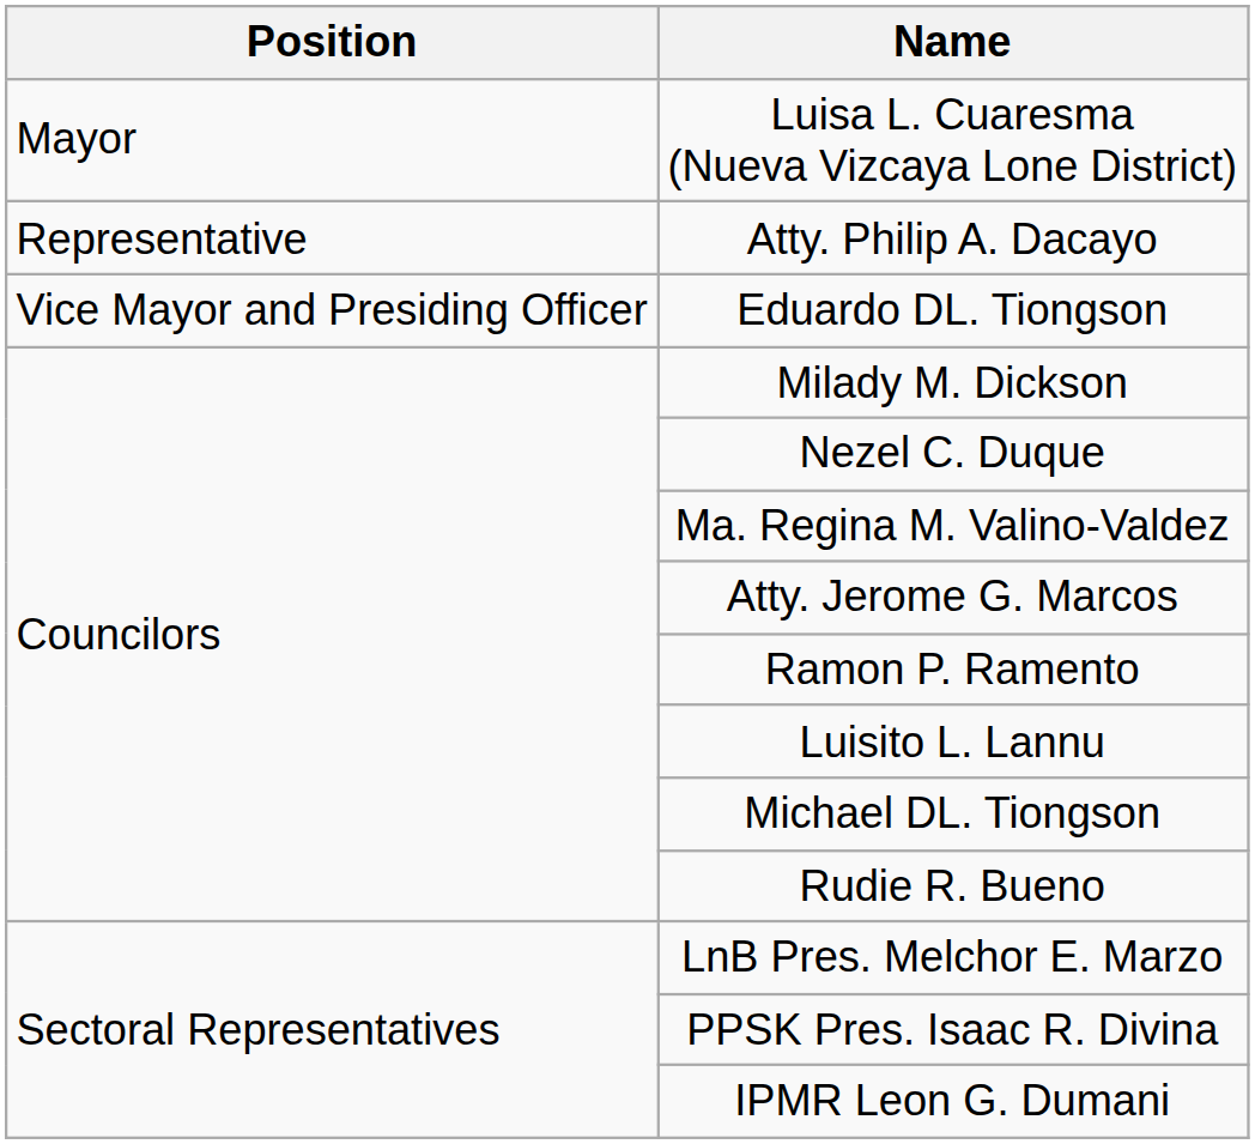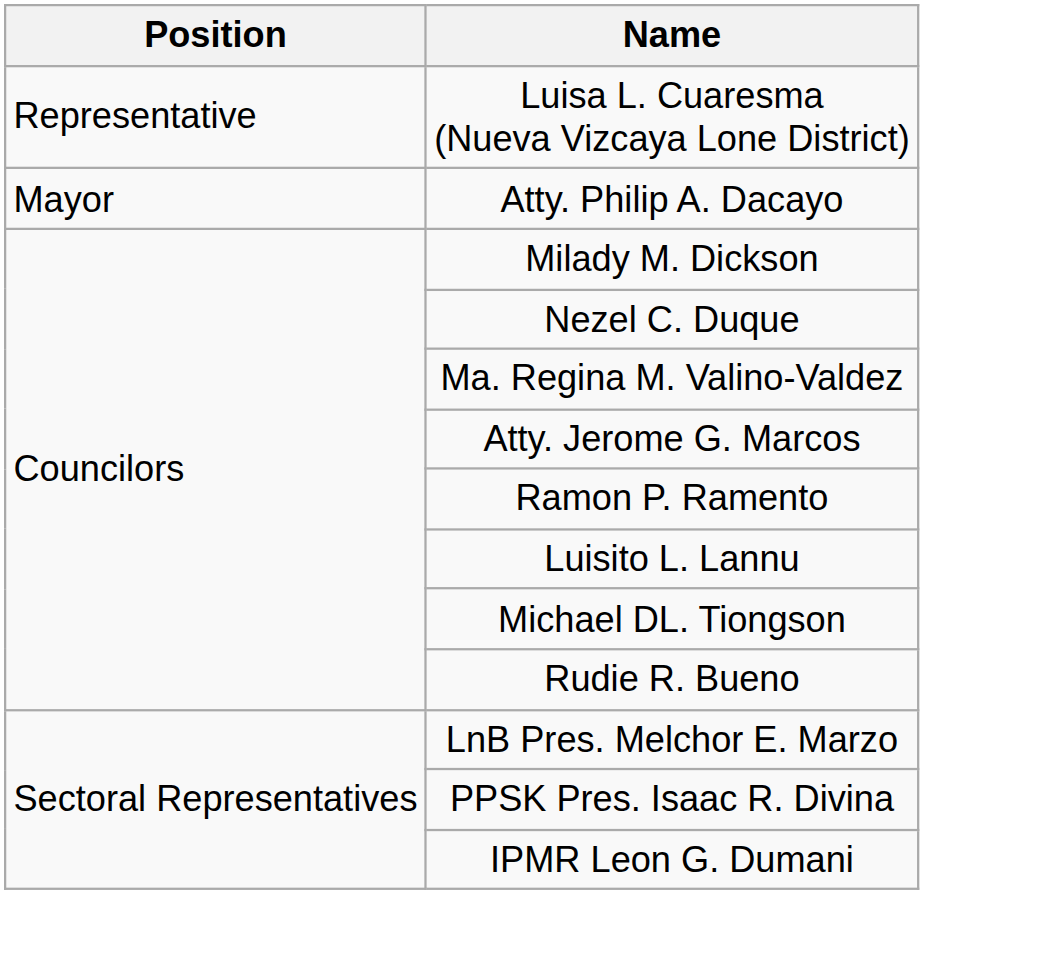Luisa L. Cuaresma (Nueva Vizcaya Lone District) | Position: Mayor -> Representative
Atty. Philip A. Dacayo | Position: Representative -> Mayor
- row: Vice Mayor and Presiding Officer | Eduardo DL. Tiongson
